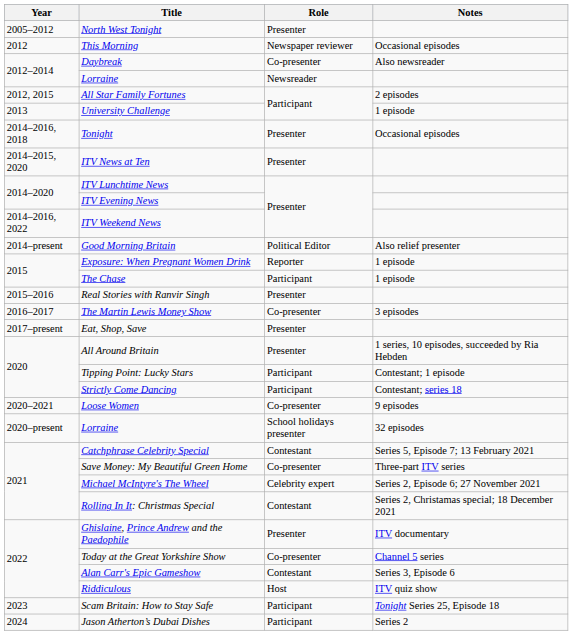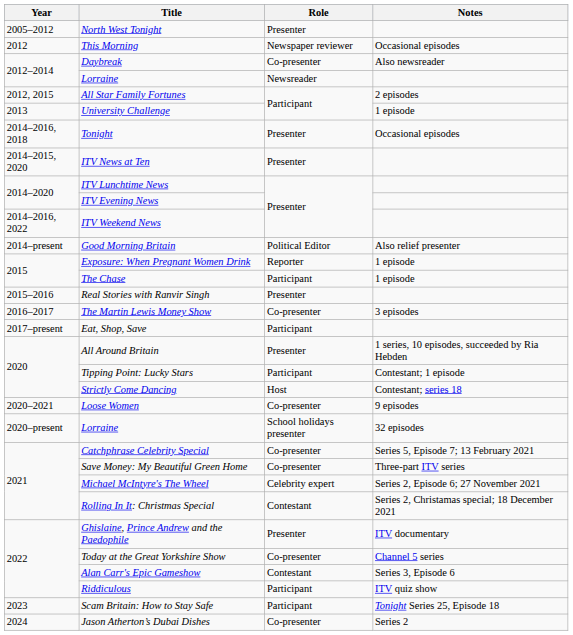Eat, Shop, Save | Role: Presenter -> Participant
Strictly Come Dancing | Role: Participant -> Host
Catchphrase Celebrity Special | Role: Contestant -> Co-presenter
Riddiculous | Role: Host -> Participant
Jason Atherton’s Dubai Dishes | Role: Participant -> Co-presenter
